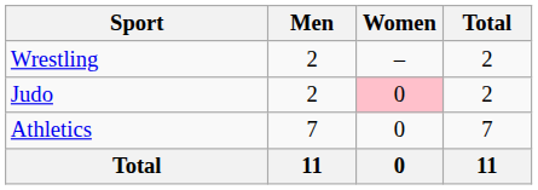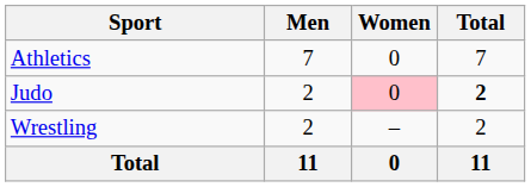rows swapped: Athletics <-> Wrestling
Judo | Total: normal -> bold
